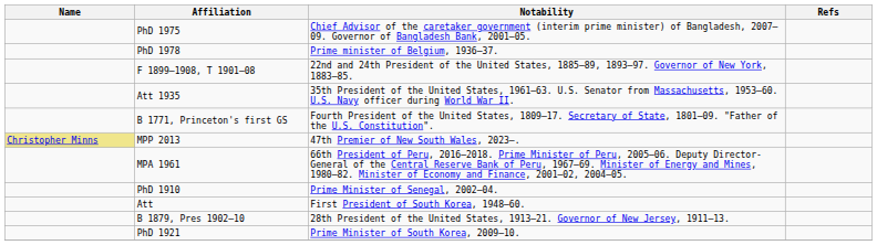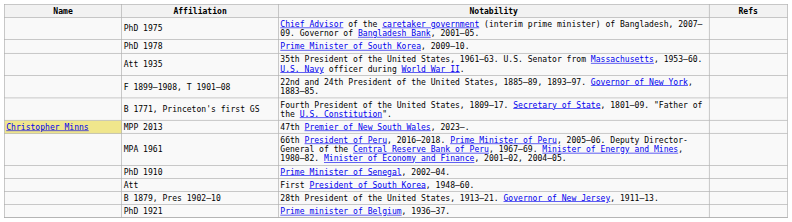PhD 1978 | Notability: Prime minister of Belgium, 1936–37. -> Prime Minister of South Korea, 2009–10.
rows swapped: F 1899–1908, T 1901–08 <-> Att 1935
PhD 1921 | Notability: Prime Minister of South Korea, 2009–10. -> Prime minister of Belgium, 1936–37.
